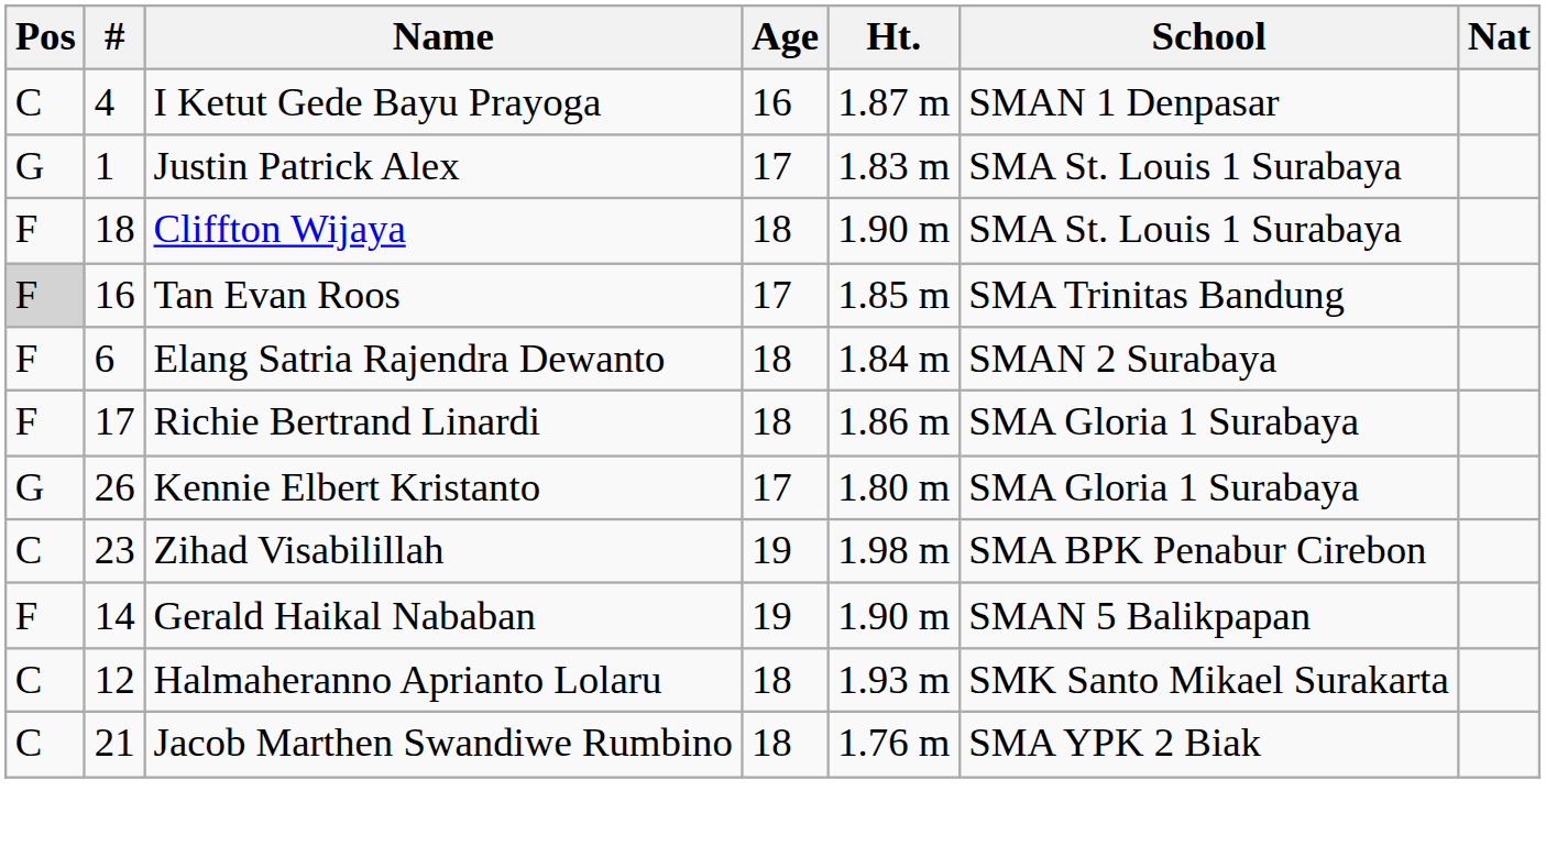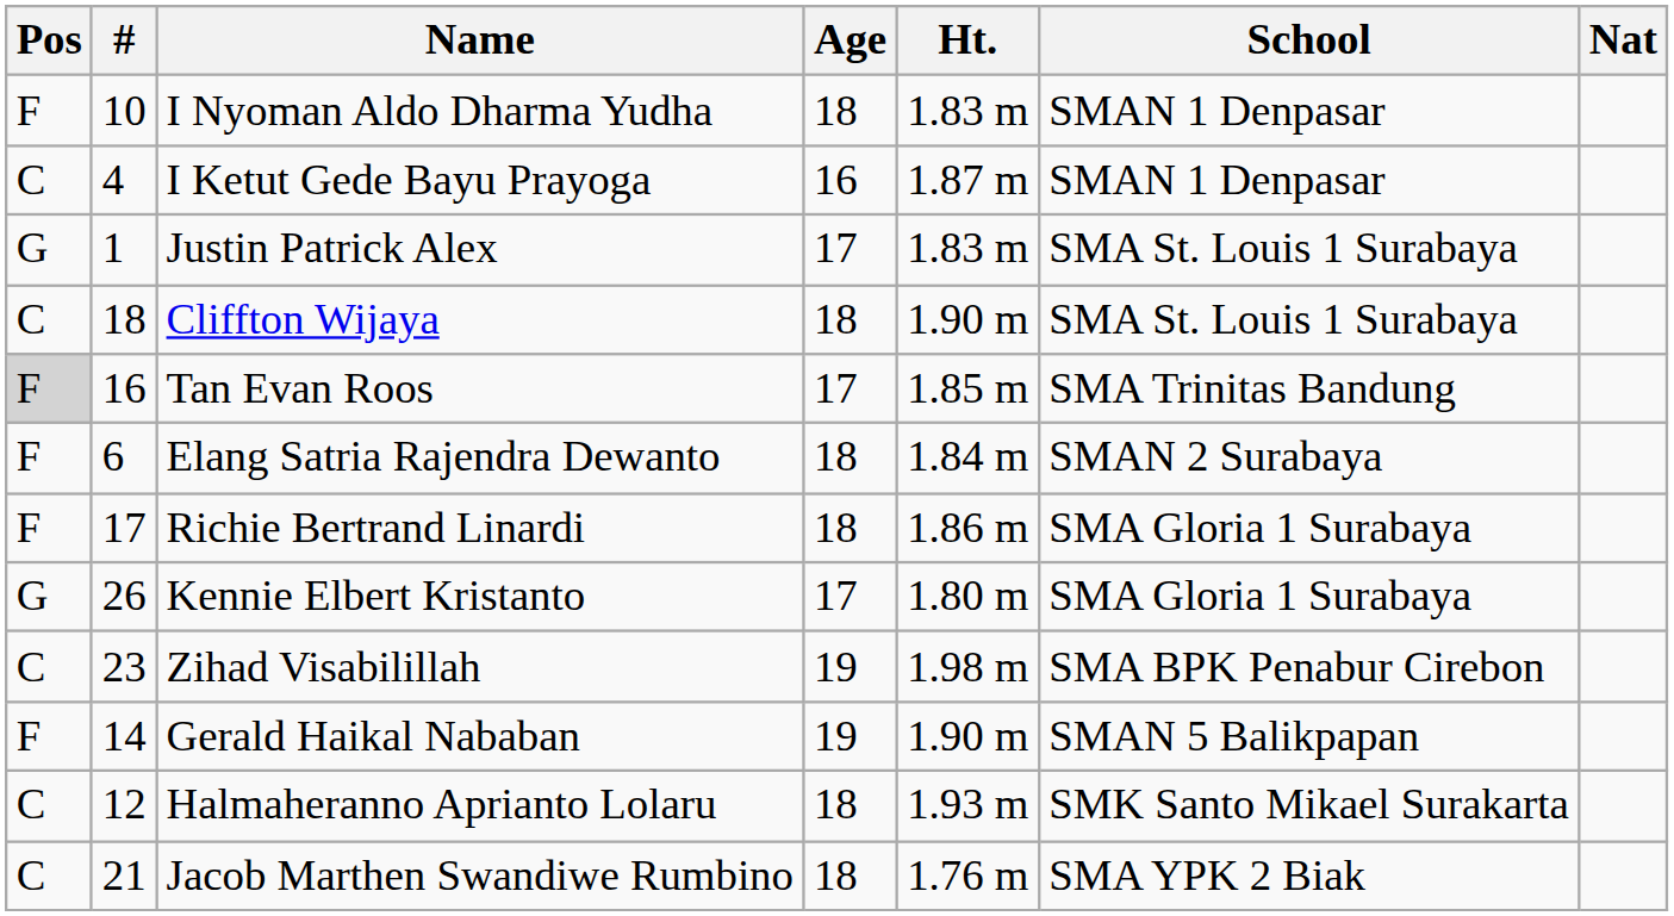+ row: F | 10 | I Nyoman Aldo Dharma Yudha | 18 | 1.83 m | SMAN 1 Denpasar
Cliffton Wijaya | Pos: F -> C
